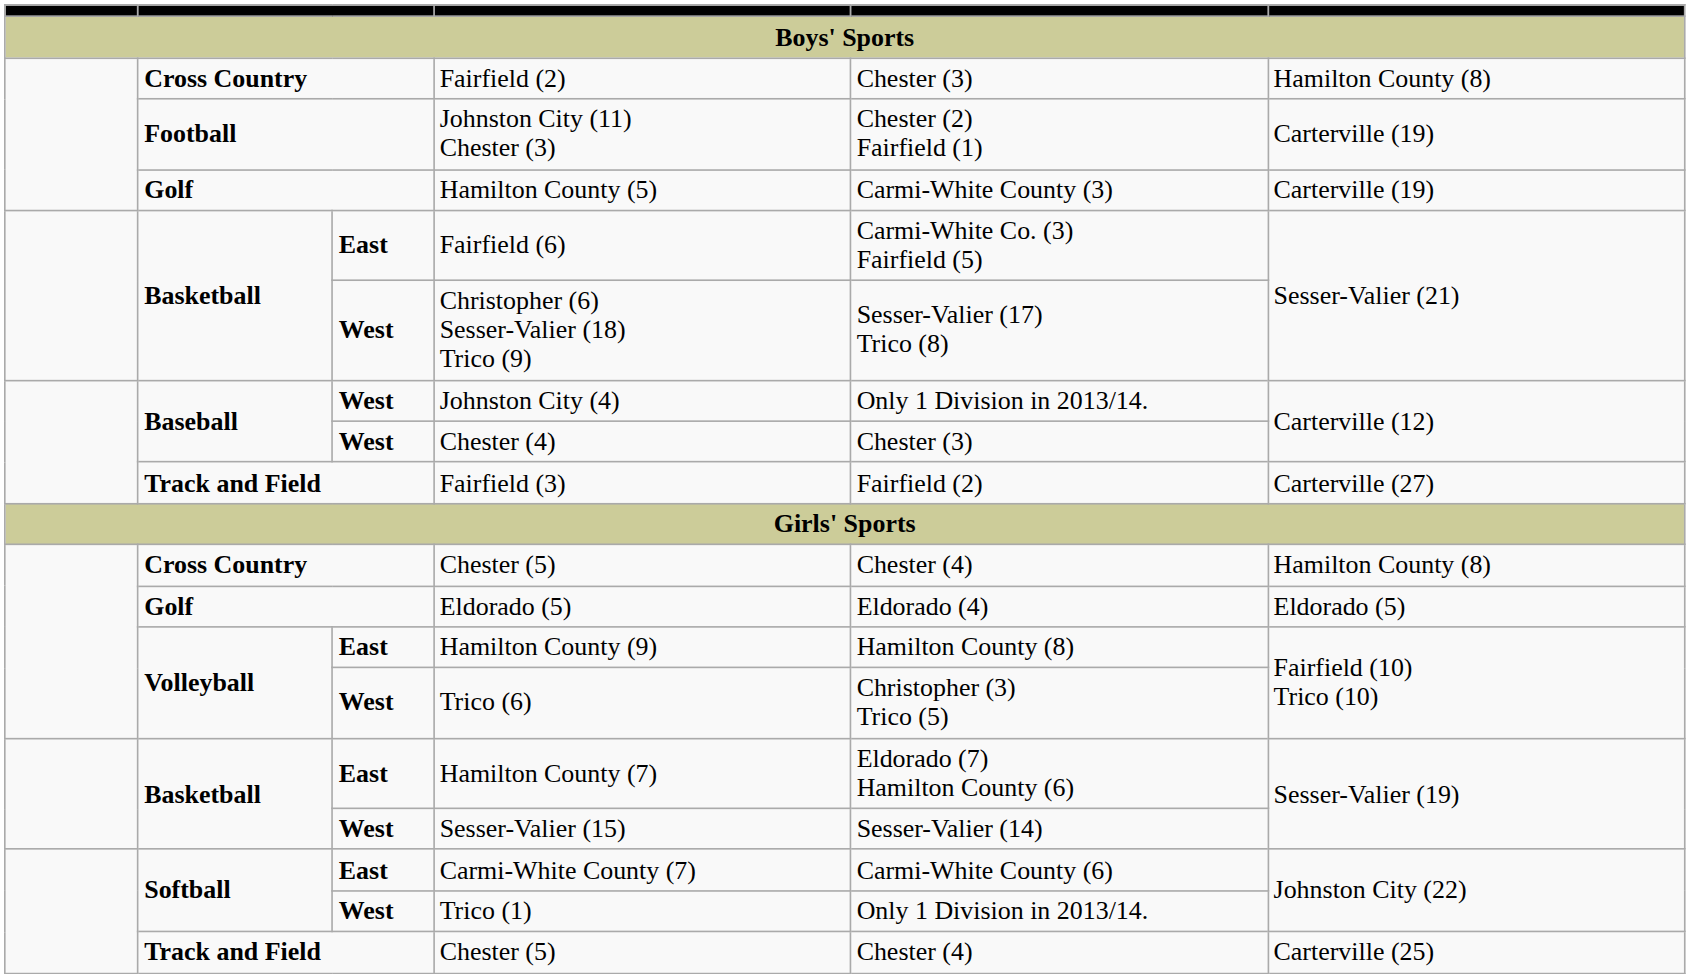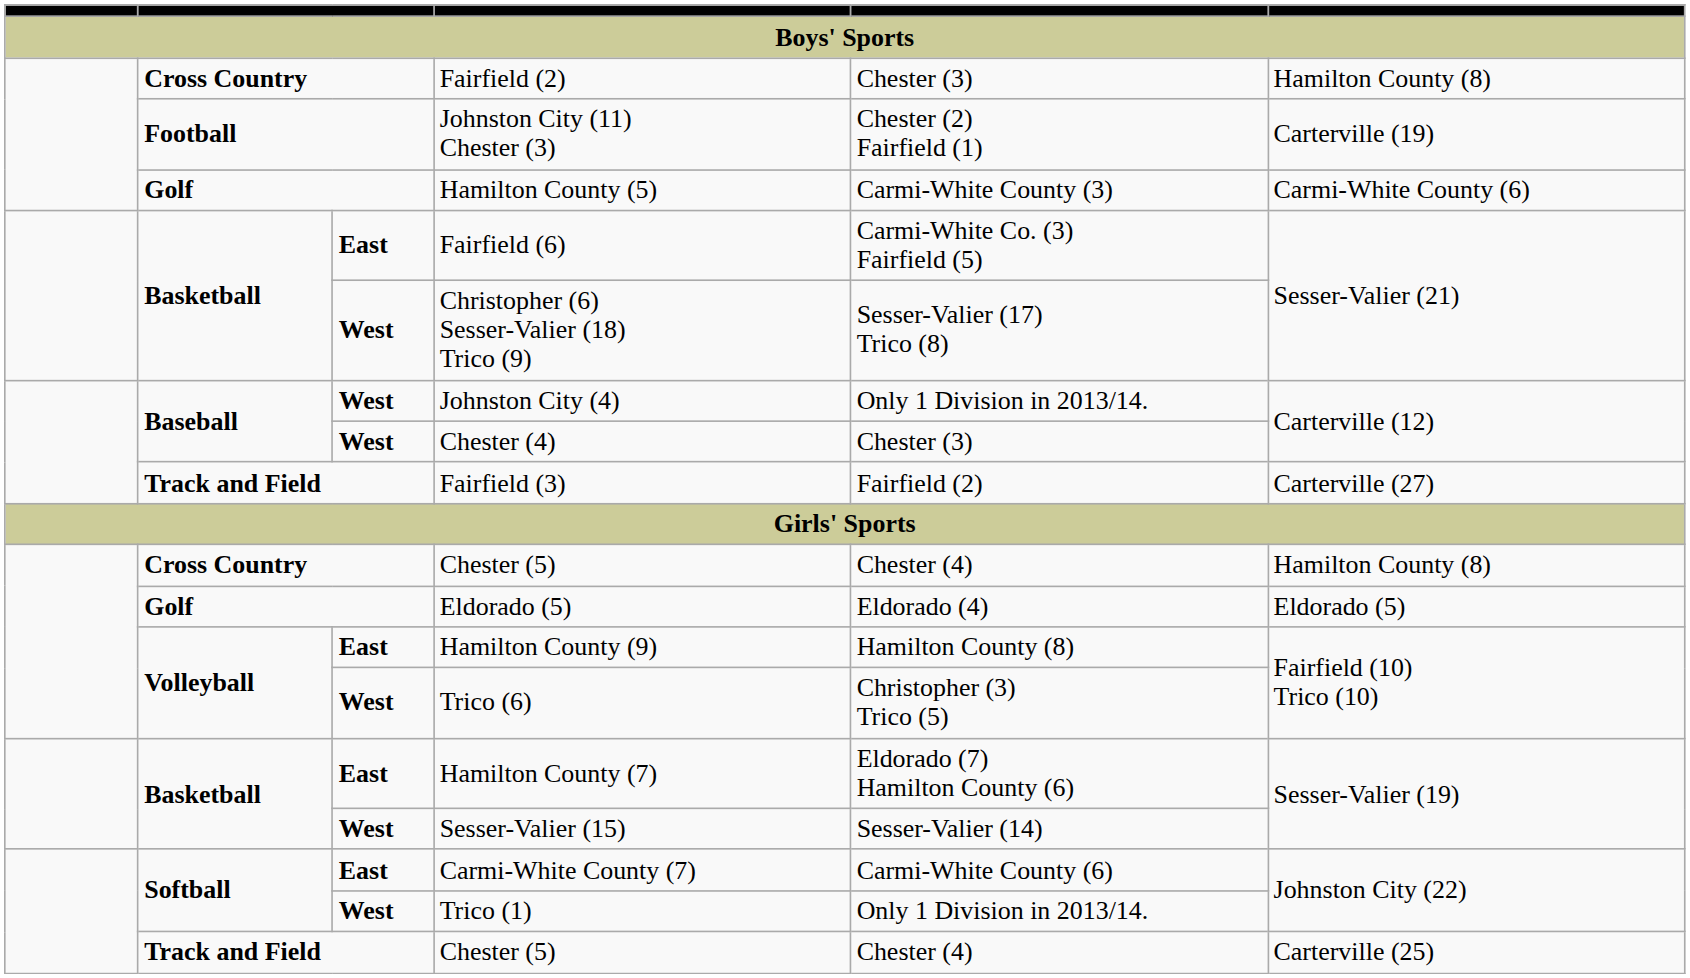Hamilton County (5) | column 6: Carterville (19) -> Carmi-White County (6)
